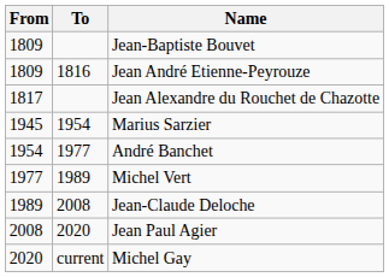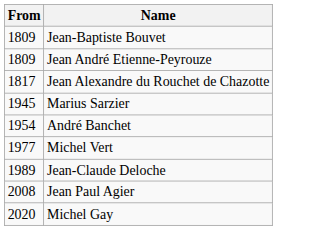- column: To | 1816 | 1954 | 1977 | 1989 | 2008 | 2020 | current
